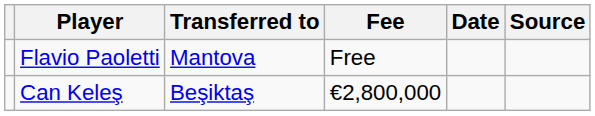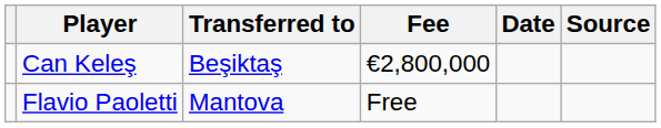rows swapped: Can Keleş <-> Flavio Paoletti
